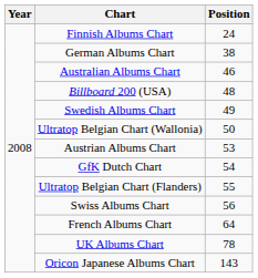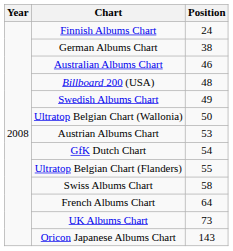Swiss Albums Chart | Position: 56 -> 58
UK Albums Chart | Position: 78 -> 73
